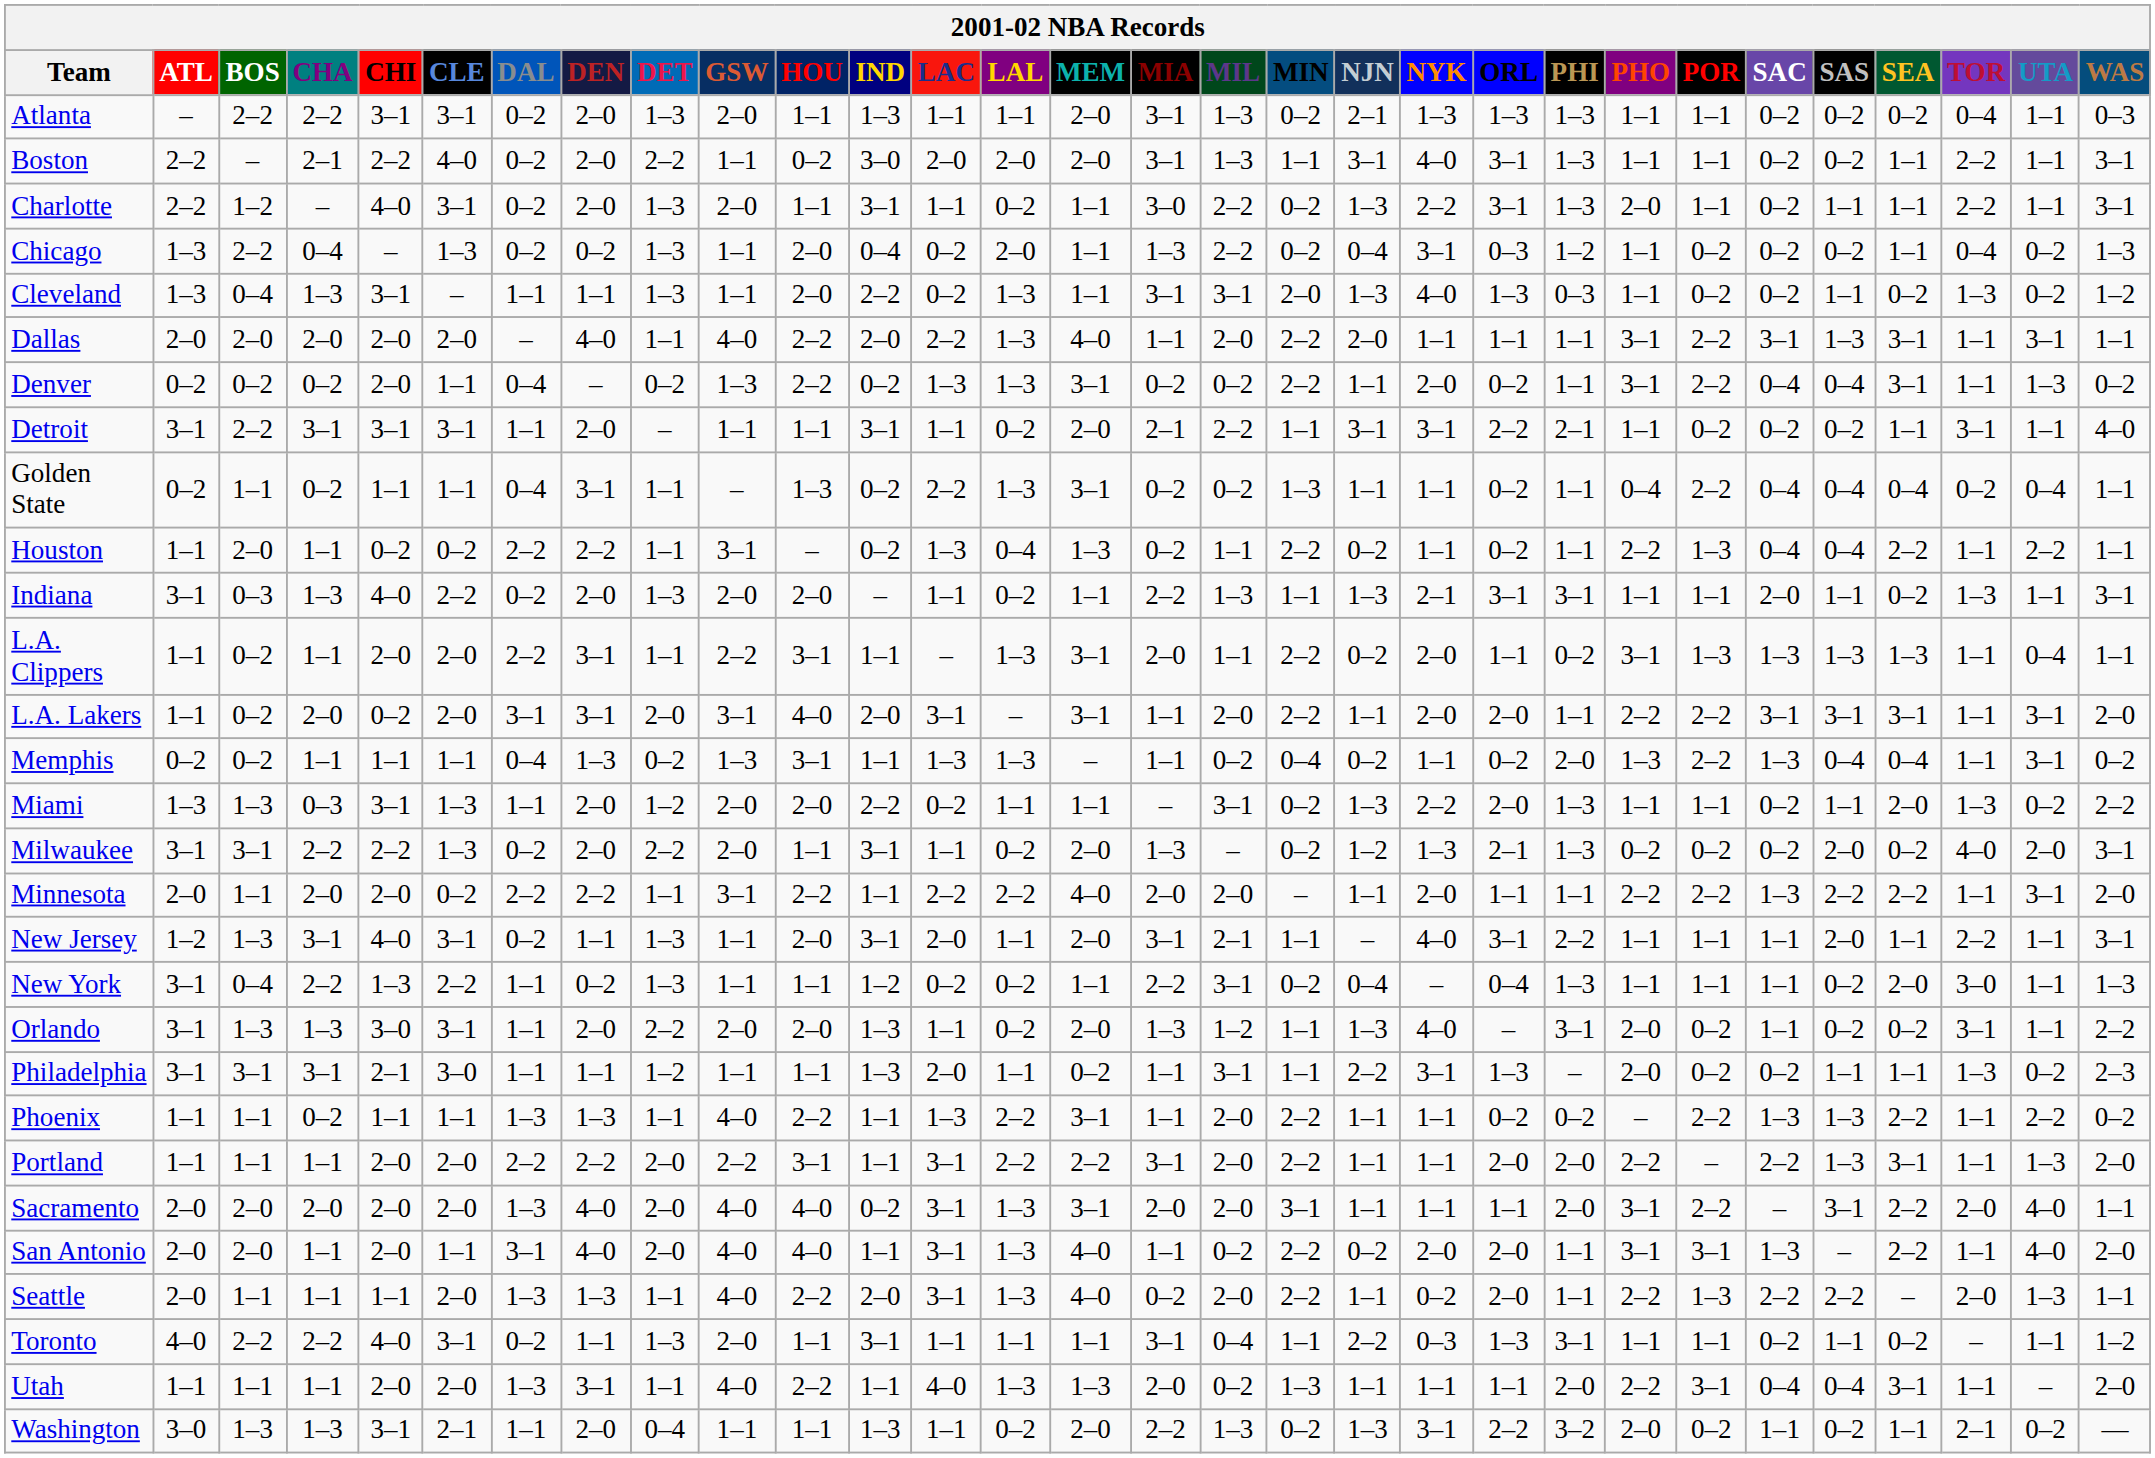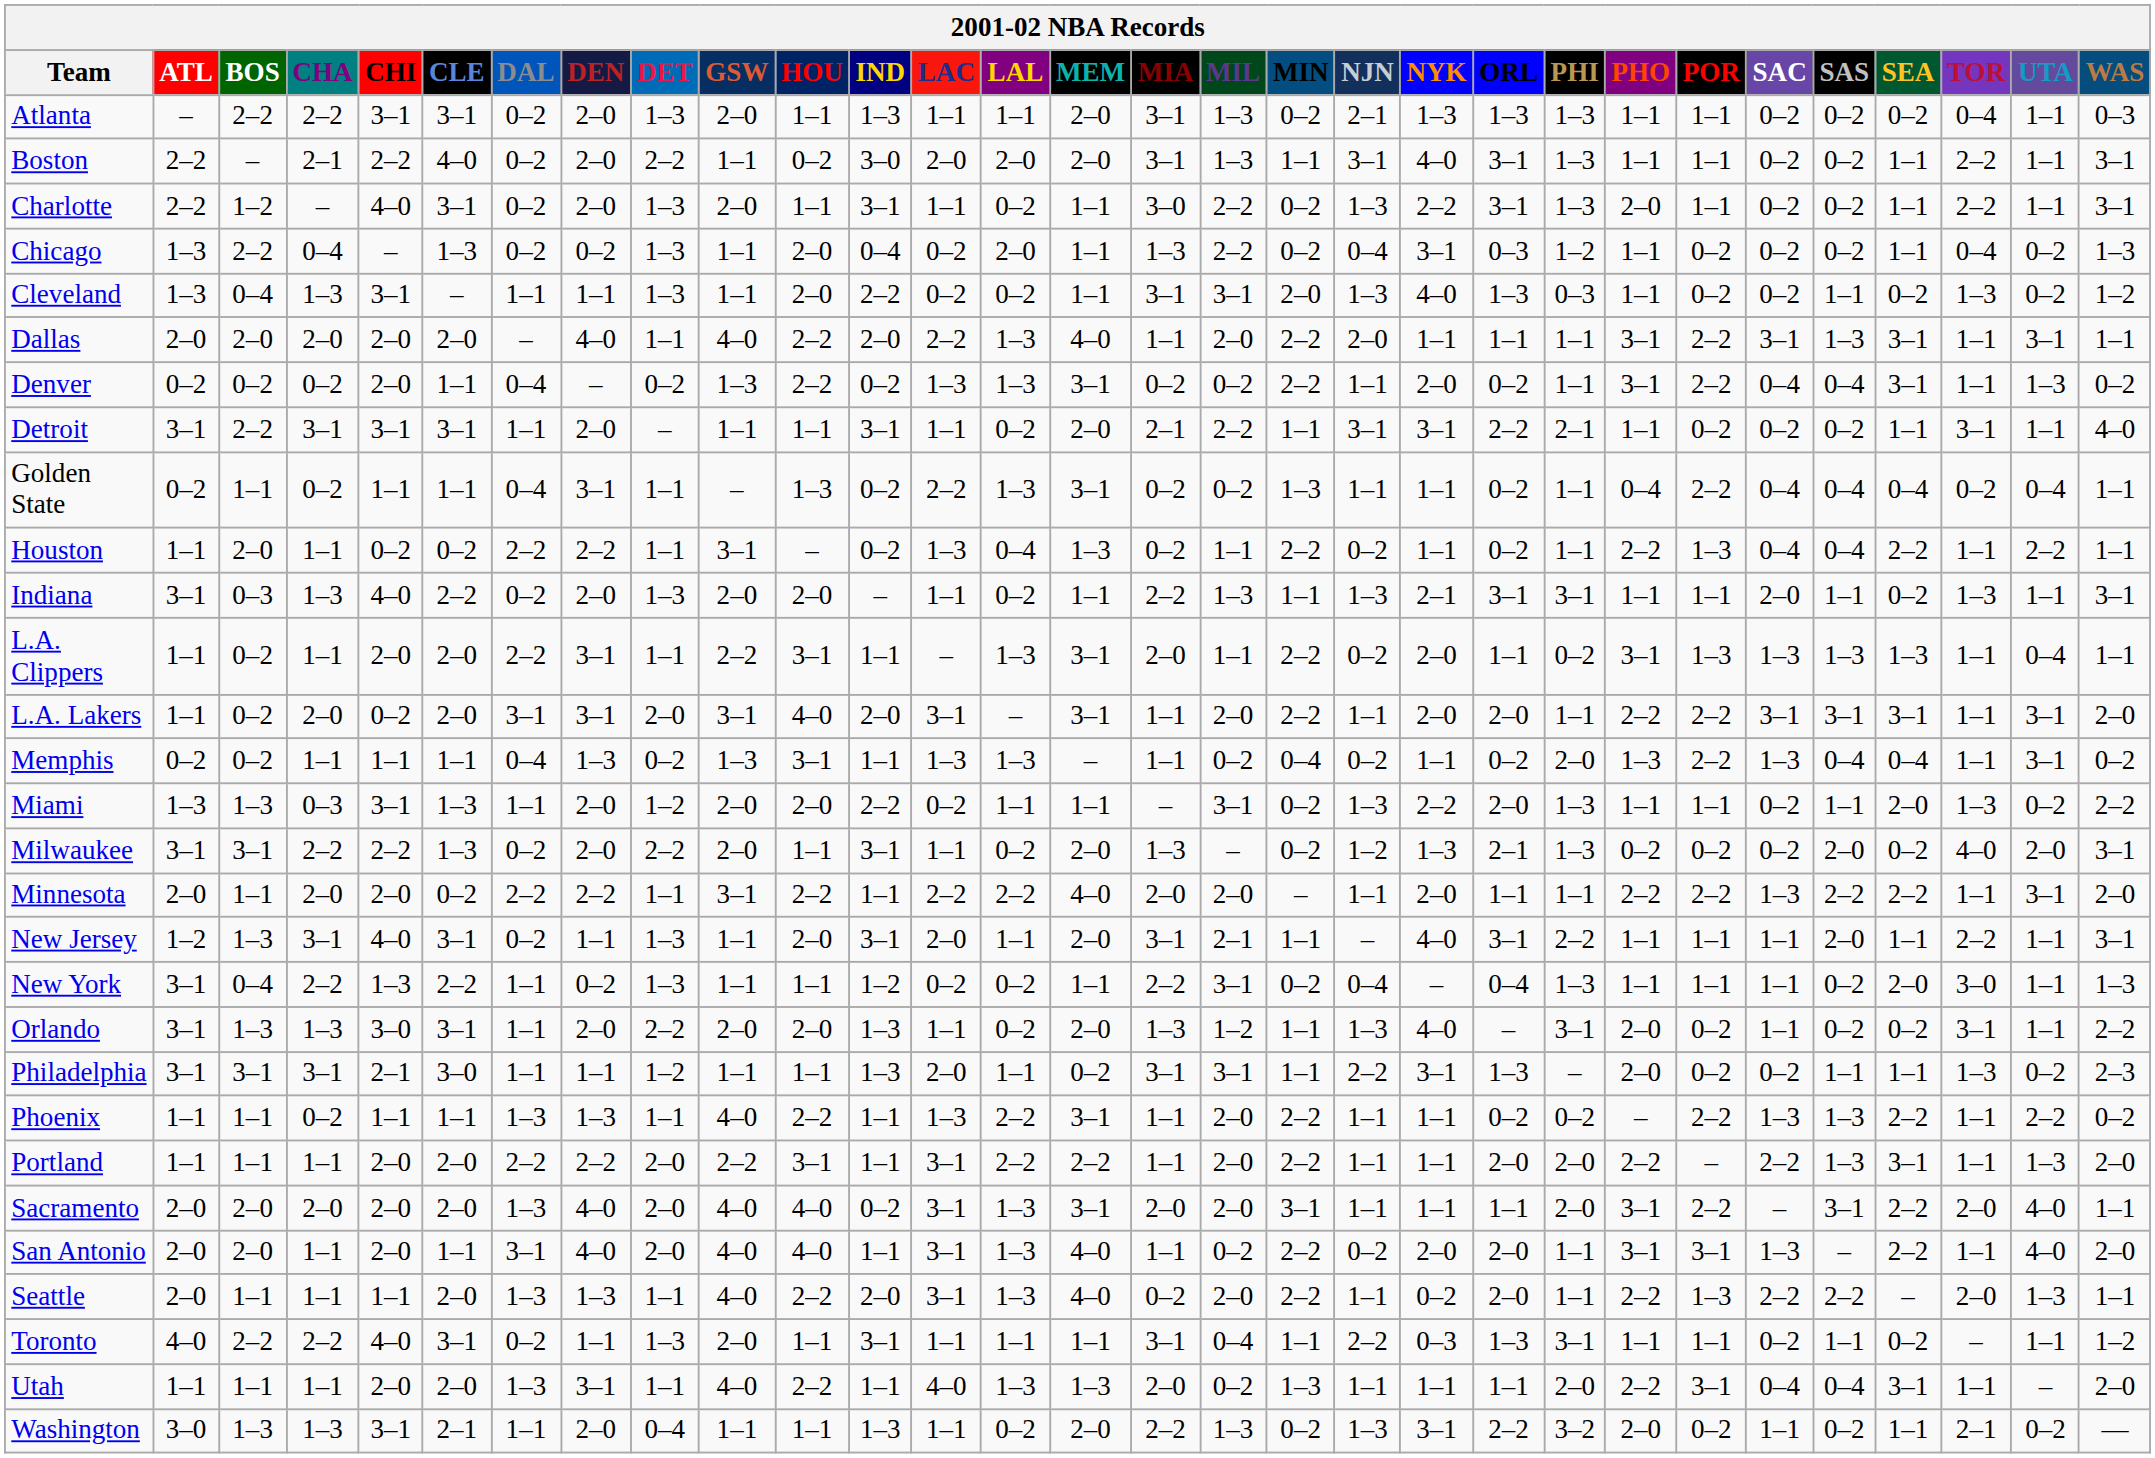Charlotte | SAS: 1–1 -> 0–2
Cleveland | LAL: 1–3 -> 0–2
Philadelphia | MIA: 1–1 -> 3–1
Portland | MIA: 3–1 -> 1–1
